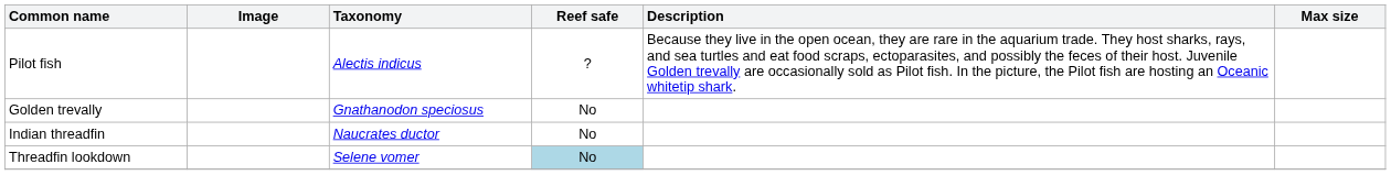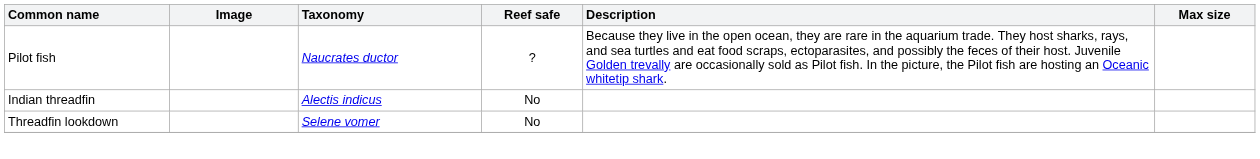Pilot fish | Taxonomy: Alectis indicus -> Naucrates ductor
- row: Golden trevally | Gnathanodon speciosus | No
Indian threadfin | Taxonomy: Naucrates ductor -> Alectis indicus
Threadfin lookdown | Reef safe: lightblue background -> no background
